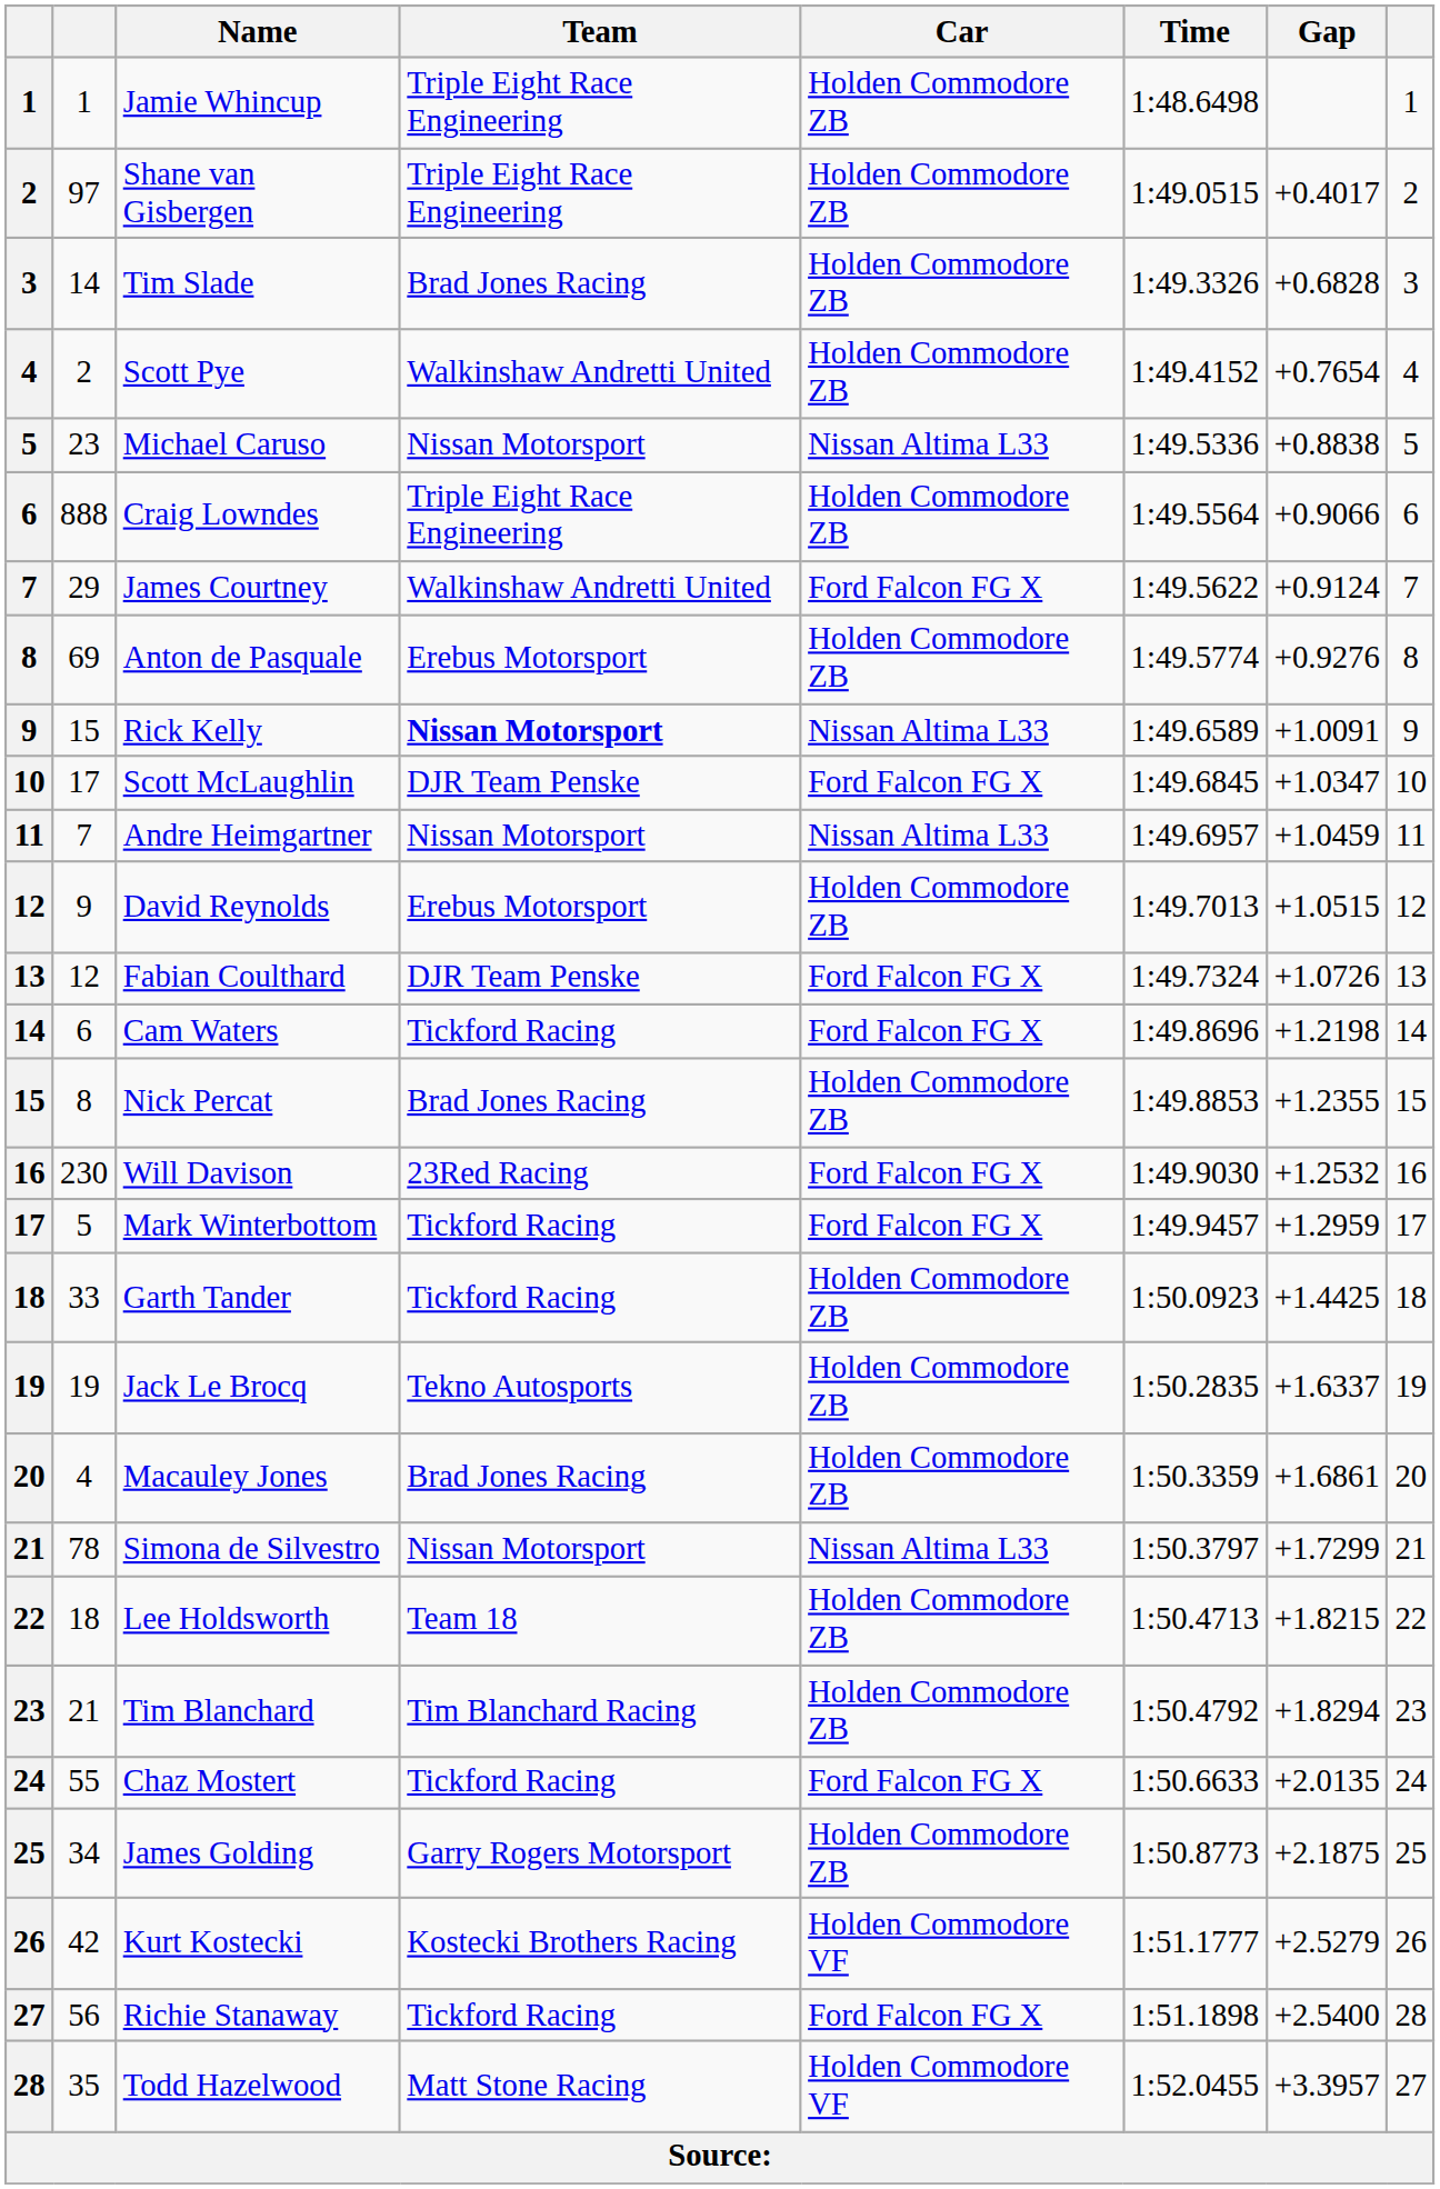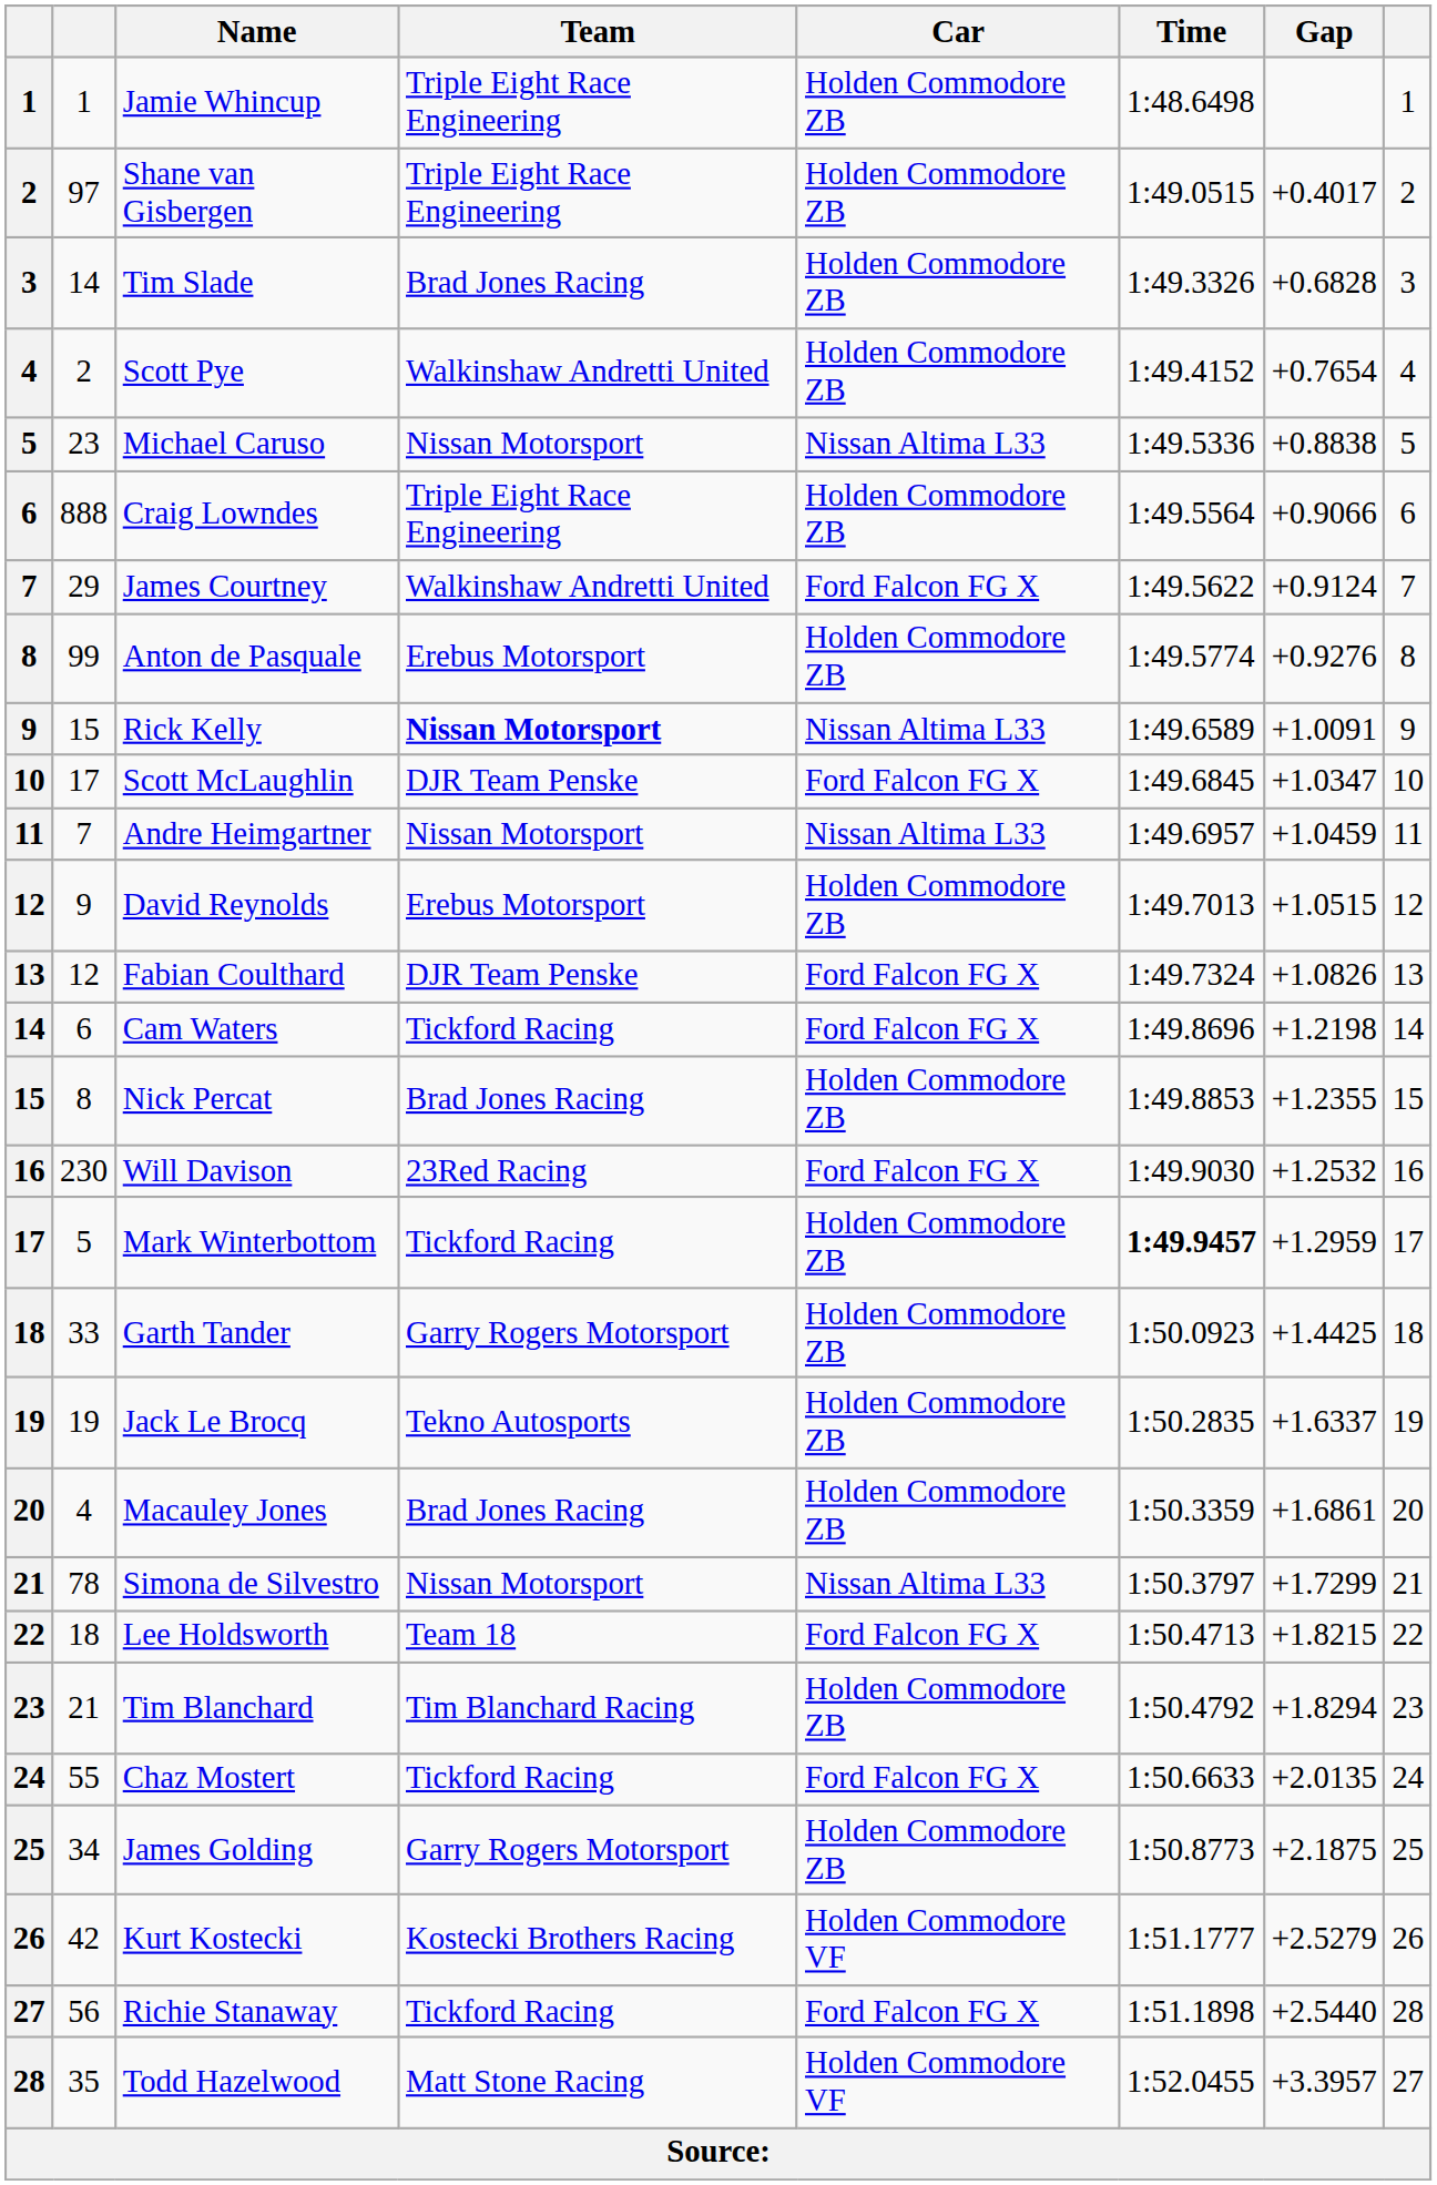Anton de Pasquale | column 2: 69 -> 99
Fabian Coulthard | Gap: +1.0726 -> +1.0826
Mark Winterbottom | Car: Ford Falcon FG X -> Holden Commodore ZB
Mark Winterbottom | Time: normal -> bold
Garth Tander | Team: Tickford Racing -> Garry Rogers Motorsport
Lee Holdsworth | Car: Holden Commodore ZB -> Ford Falcon FG X
Richie Stanaway | Gap: +2.5400 -> +2.5440
